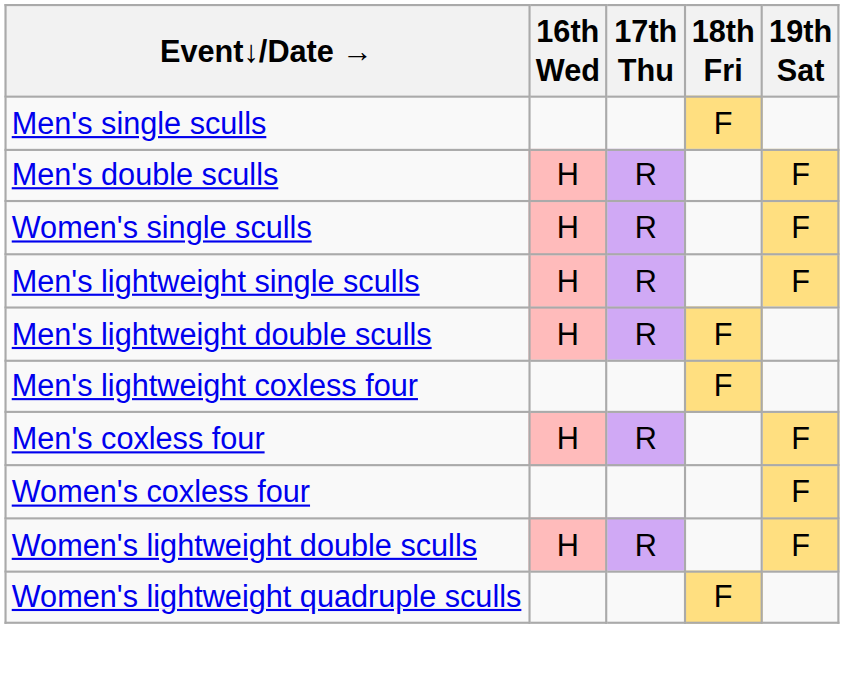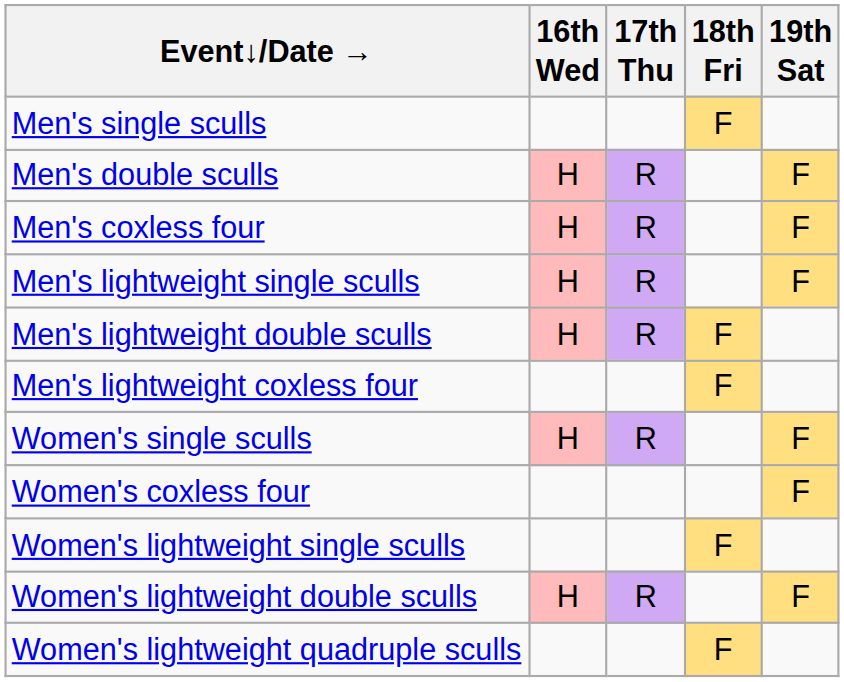rows swapped: Men's coxless four <-> Women's single sculls
+ row: Women's lightweight single sculls | F
